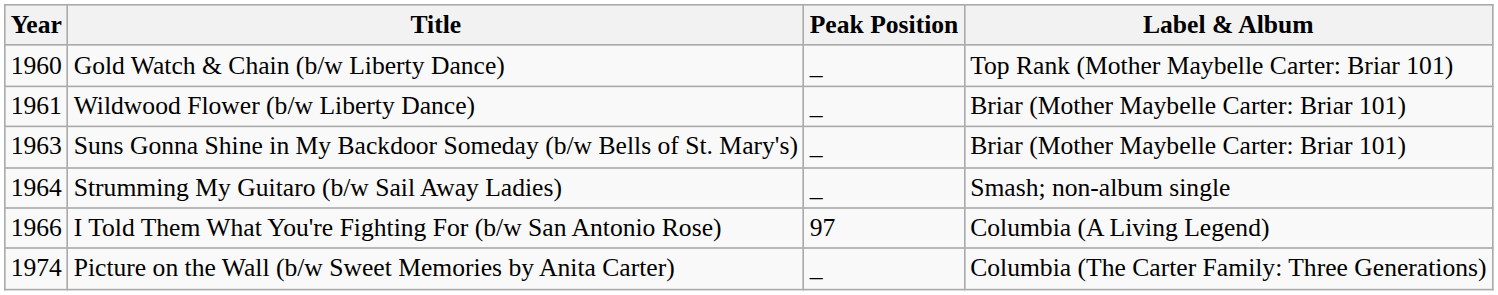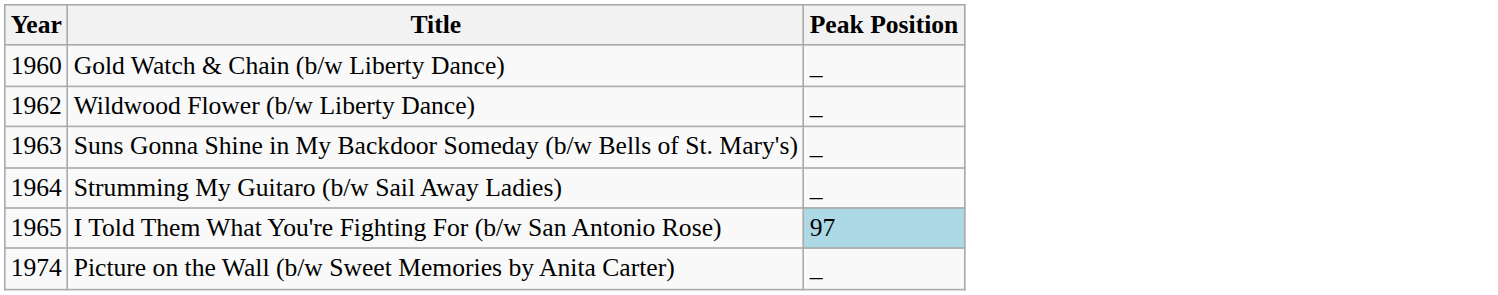- column: Label & Album | Top Rank (Mother Maybelle Carter: Briar 101) | Briar (Mother Maybelle Carter: Briar 101) | Briar (Mother Maybelle Carter: Briar 101) | Smash; non-album single | Columbia (A Living Legend) | Columbia (The Carter Family: Three Generations)
Wildwood Flower (b/w Liberty Dance) | Year: 1961 -> 1962
I Told Them What You're Fighting For (b/w San Antonio Rose) | Year: 1966 -> 1965
I Told Them What You're Fighting For (b/w San Antonio Rose) | Peak Position: no background -> lightblue background
